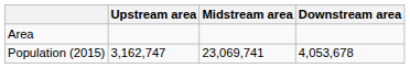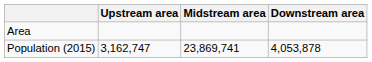Population (2015) | Midstream area: 23,069,741 -> 23,869,741
Population (2015) | Downstream area: 4,053,678 -> 4,053,878
